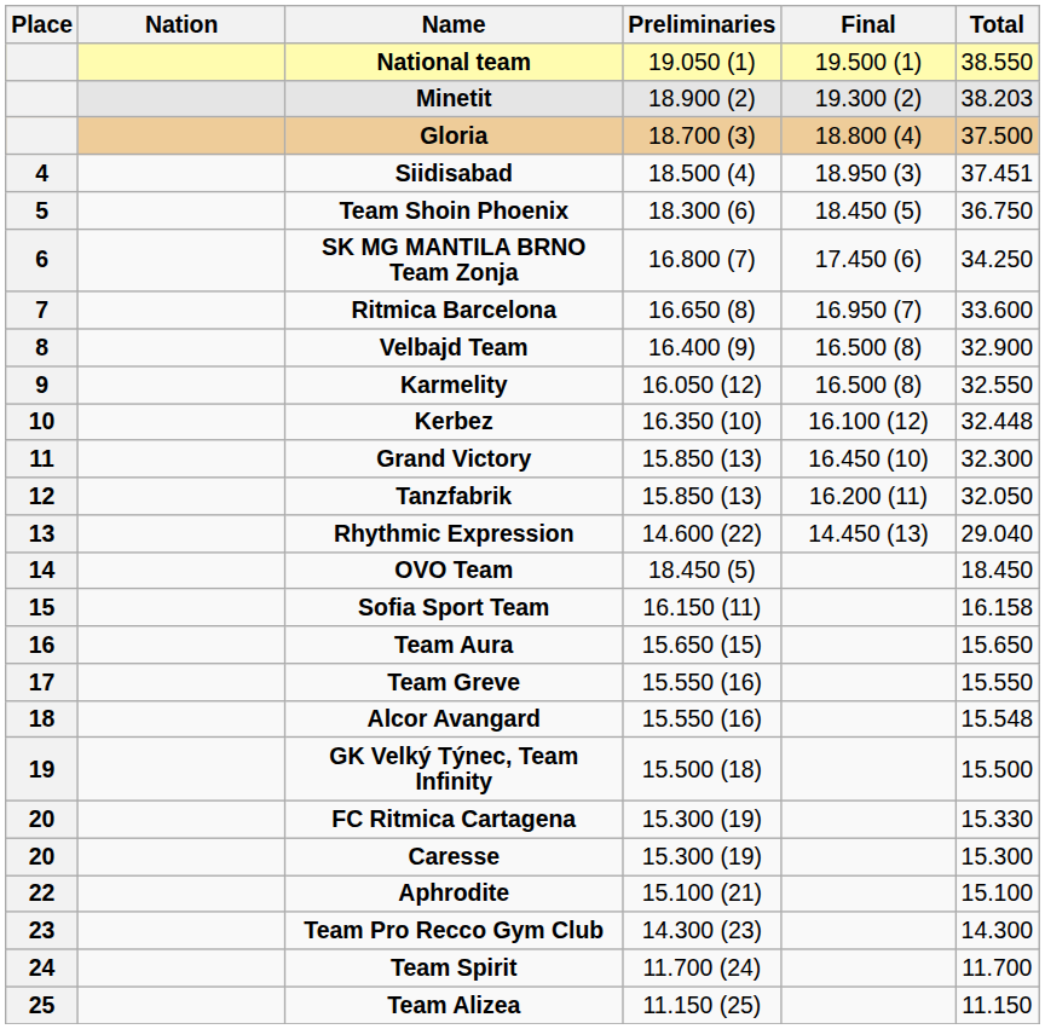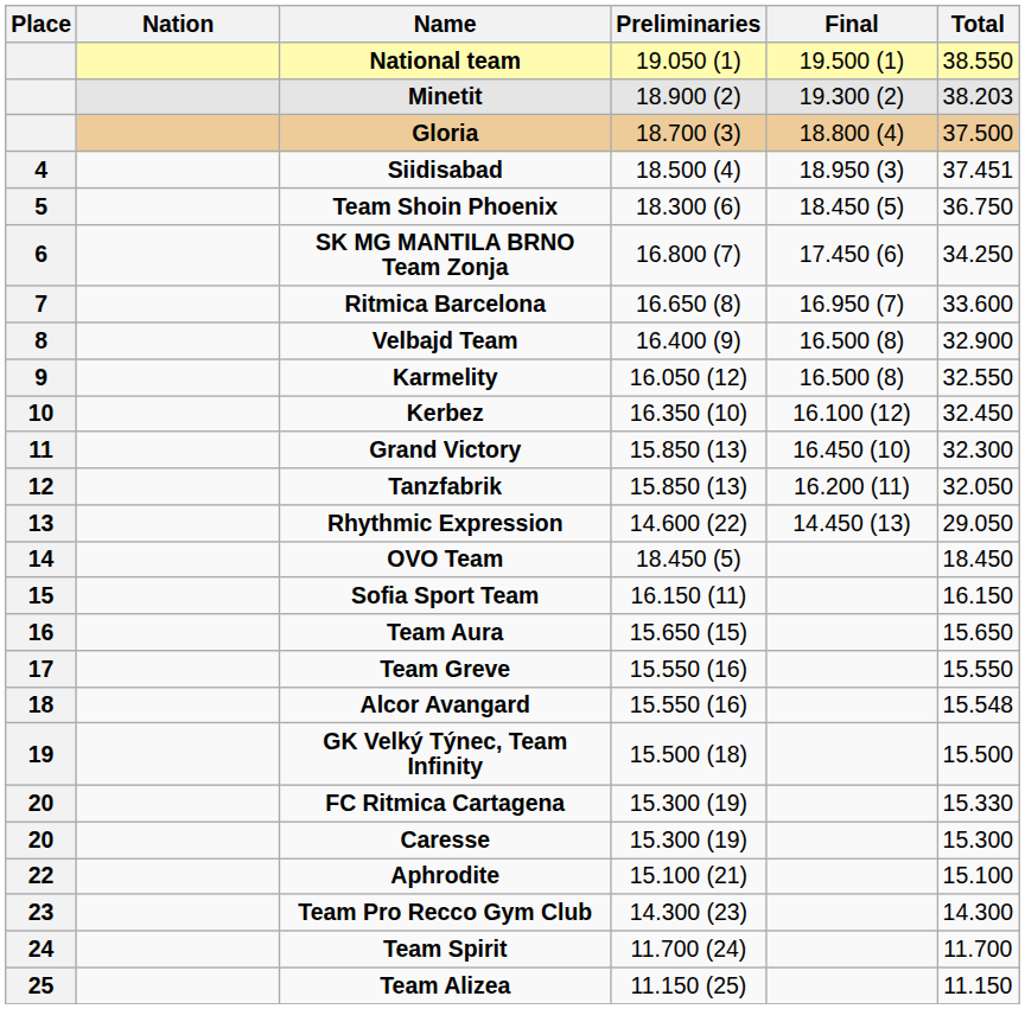Kerbez | Total: 32.448 -> 32.450
Rhythmic Expression | Total: 29.040 -> 29.050
Sofia Sport Team | Total: 16.158 -> 16.150
